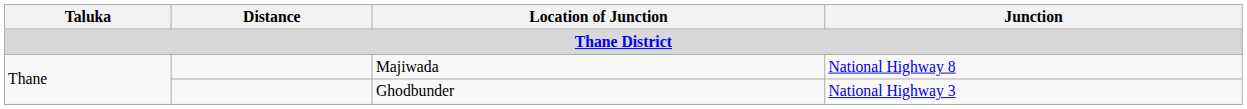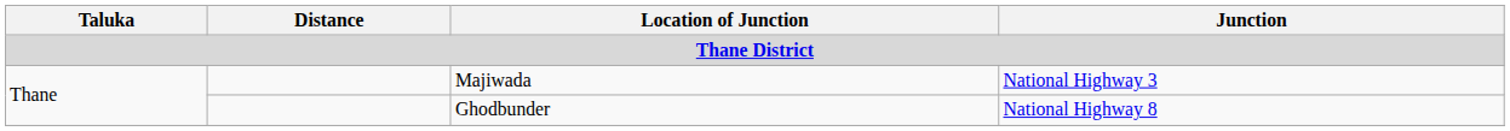Majiwada | Junction: National Highway 8 -> National Highway 3
Ghodbunder | Junction: National Highway 3 -> National Highway 8
